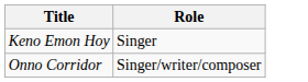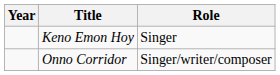+ column: Year
